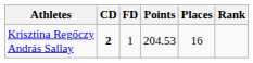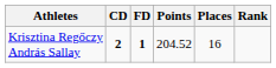Krisztina Regőczy András Sallay | FD: normal -> bold
Krisztina Regőczy András Sallay | Points: 204.53 -> 204.52
